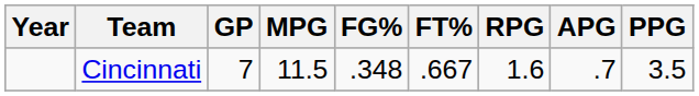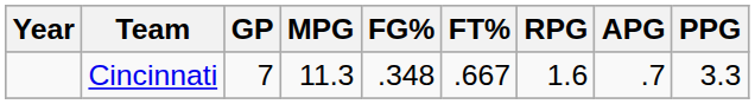Cincinnati | MPG: 11.5 -> 11.3
Cincinnati | PPG: 3.5 -> 3.3
